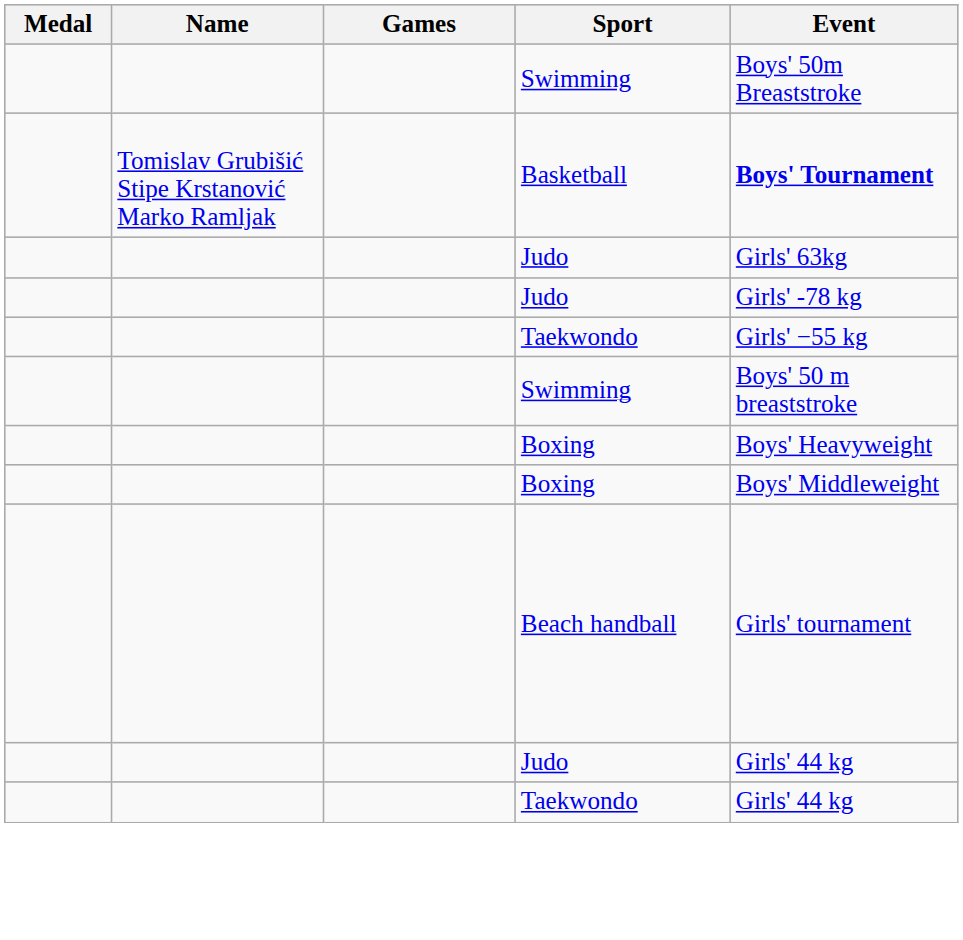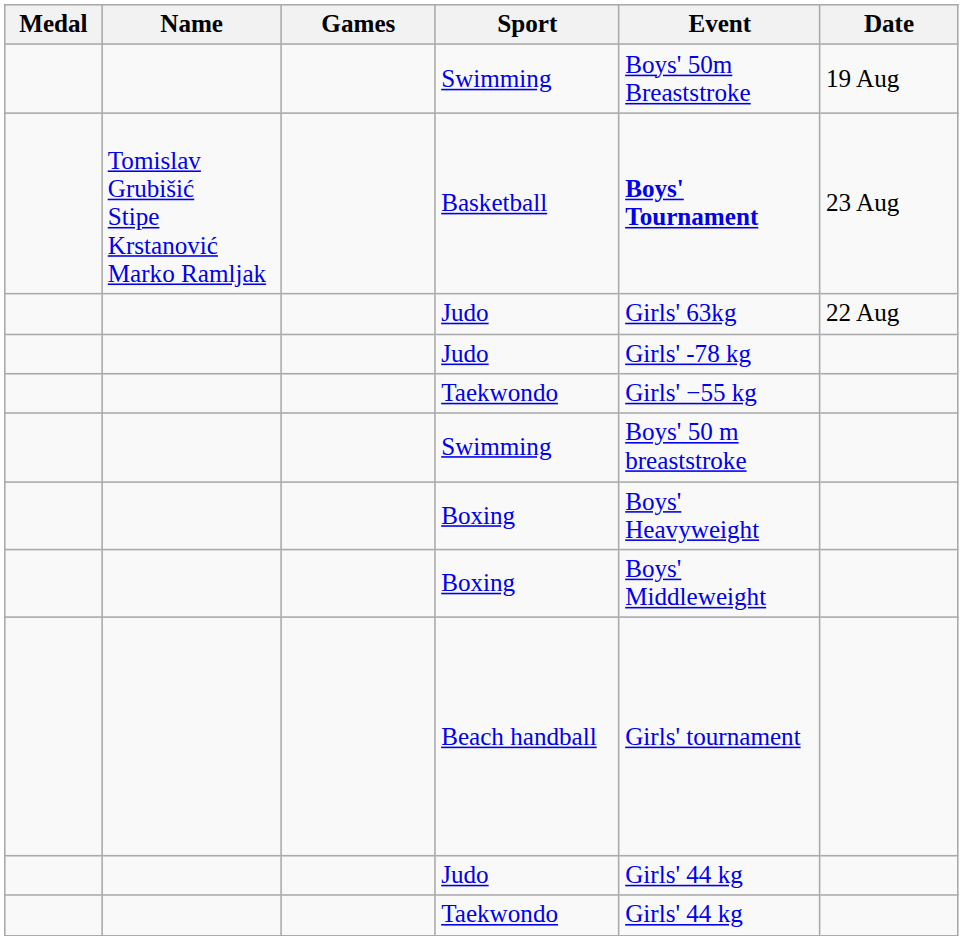+ column: Date | 19 Aug | 23 Aug | 22 Aug
